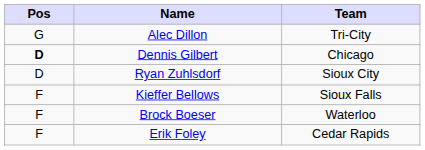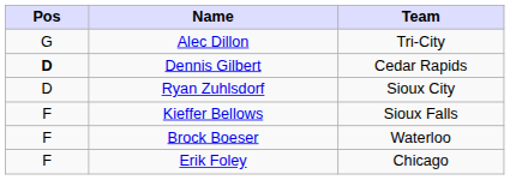Dennis Gilbert | Team: Chicago -> Cedar Rapids
Erik Foley | Team: Cedar Rapids -> Chicago
